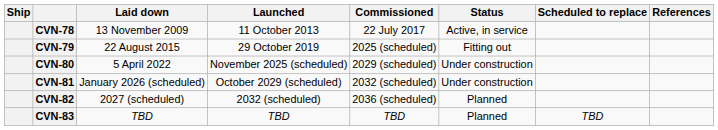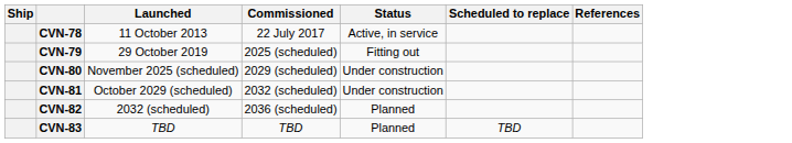- column: Laid down | 13 November 2009 | 22 August 2015 | 5 April 2022 | January 2026 (scheduled) | 2027 (scheduled) | TBD
